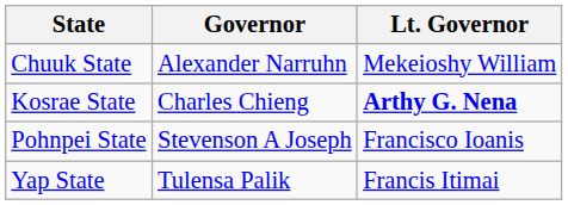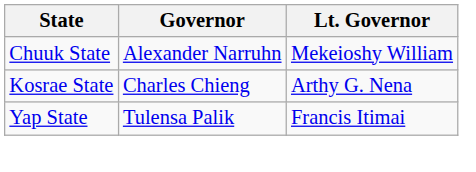Kosrae State | Lt. Governor: bold -> normal
- row: Pohnpei State | Stevenson A Joseph | Francisco Ioanis
